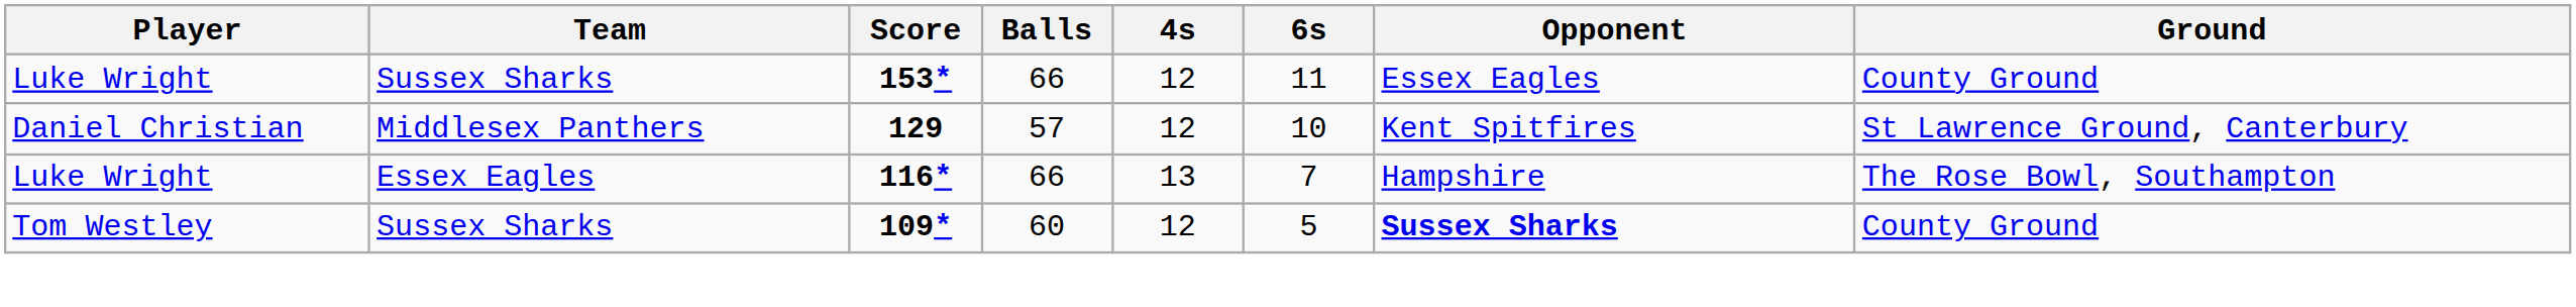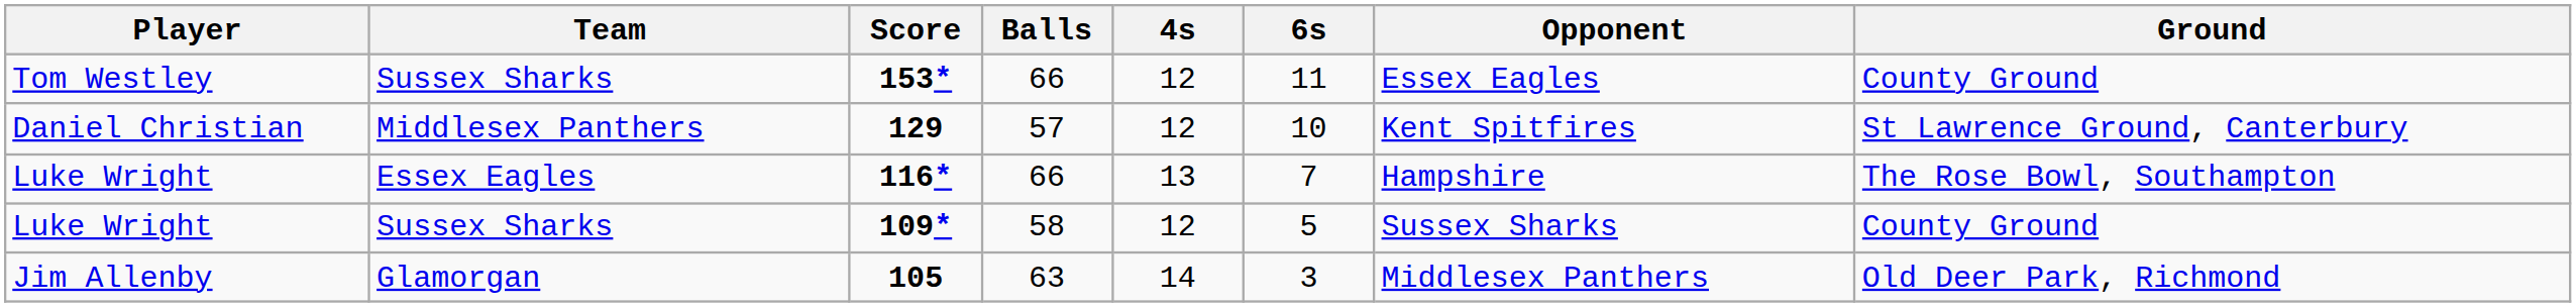153* | Player: Luke Wright -> Tom Westley
109* | Player: Tom Westley -> Luke Wright
109* | Balls: 60 -> 58
109* | Opponent: bold -> normal
+ row: Jim Allenby | Glamorgan | 105 | 63 | 14 | 3 | Middlesex Panthers | Old Deer Park, Richmond
